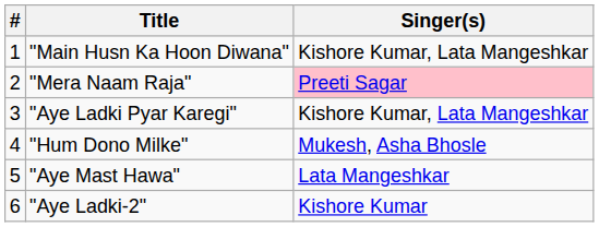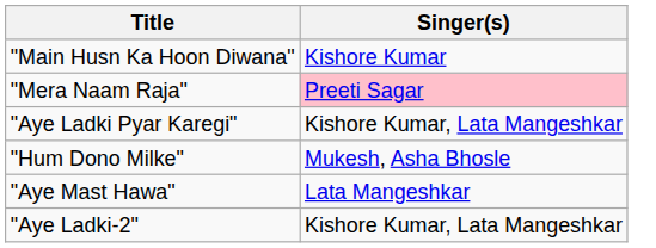- column: # | 1 | 2 | 3 | 4 | 5 | 6
"Main Husn Ka Hoon Diwana" | Singer(s): Kishore Kumar, Lata Mangeshkar -> Kishore Kumar
"Aye Ladki-2" | Singer(s): Kishore Kumar -> Kishore Kumar, Lata Mangeshkar
